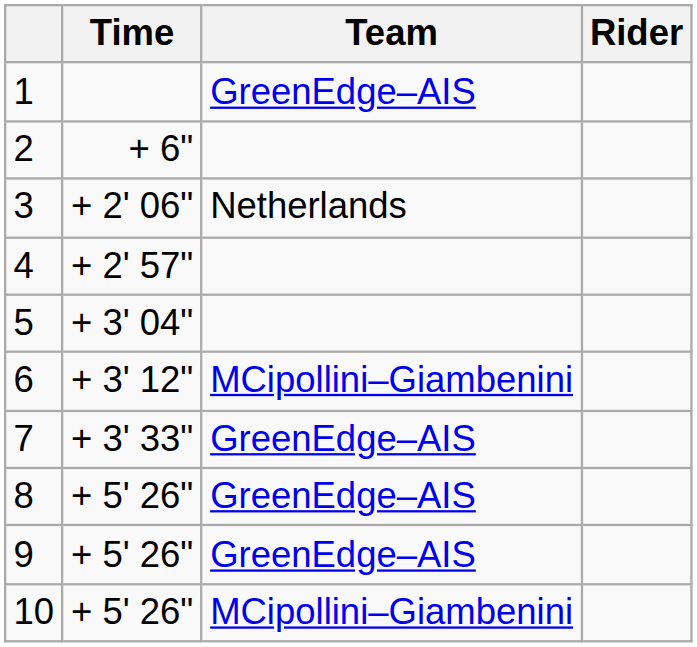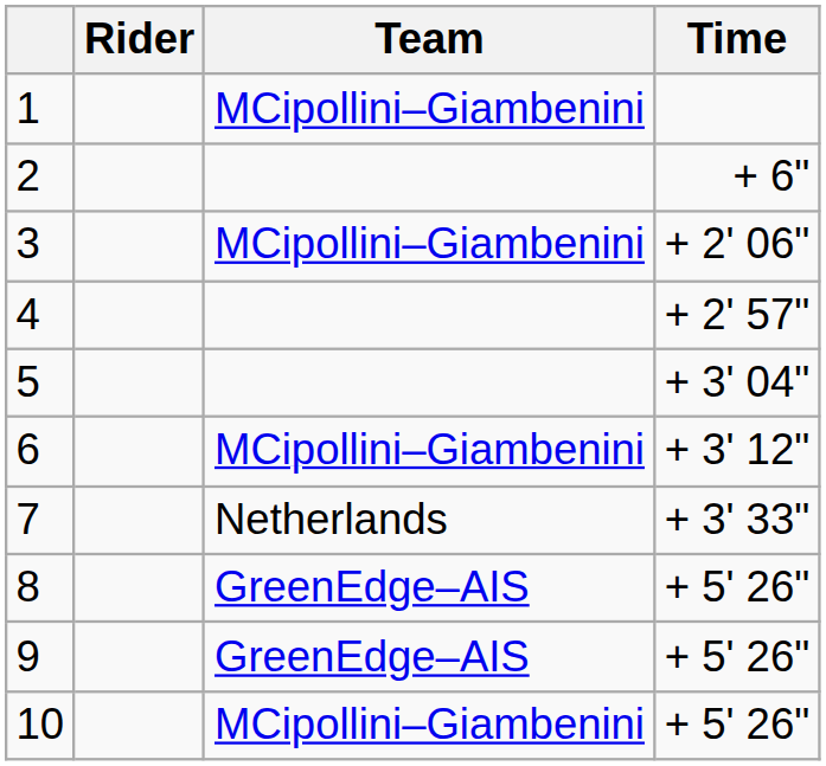columns swapped: Rider <-> Time
1 | Team: GreenEdge–AIS -> MCipollini–Giambenini
3 | Team: Netherlands -> MCipollini–Giambenini
7 | Team: GreenEdge–AIS -> Netherlands
